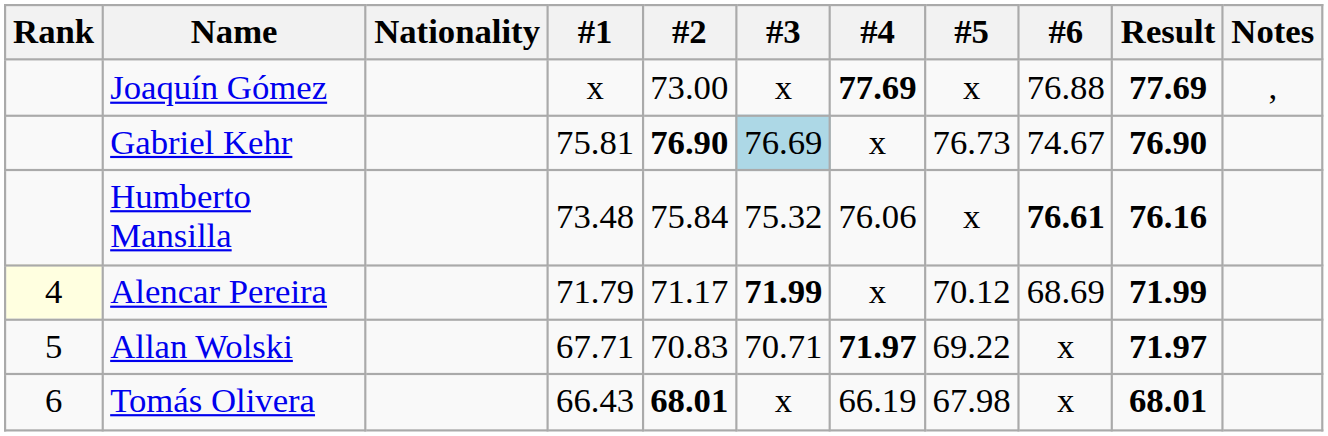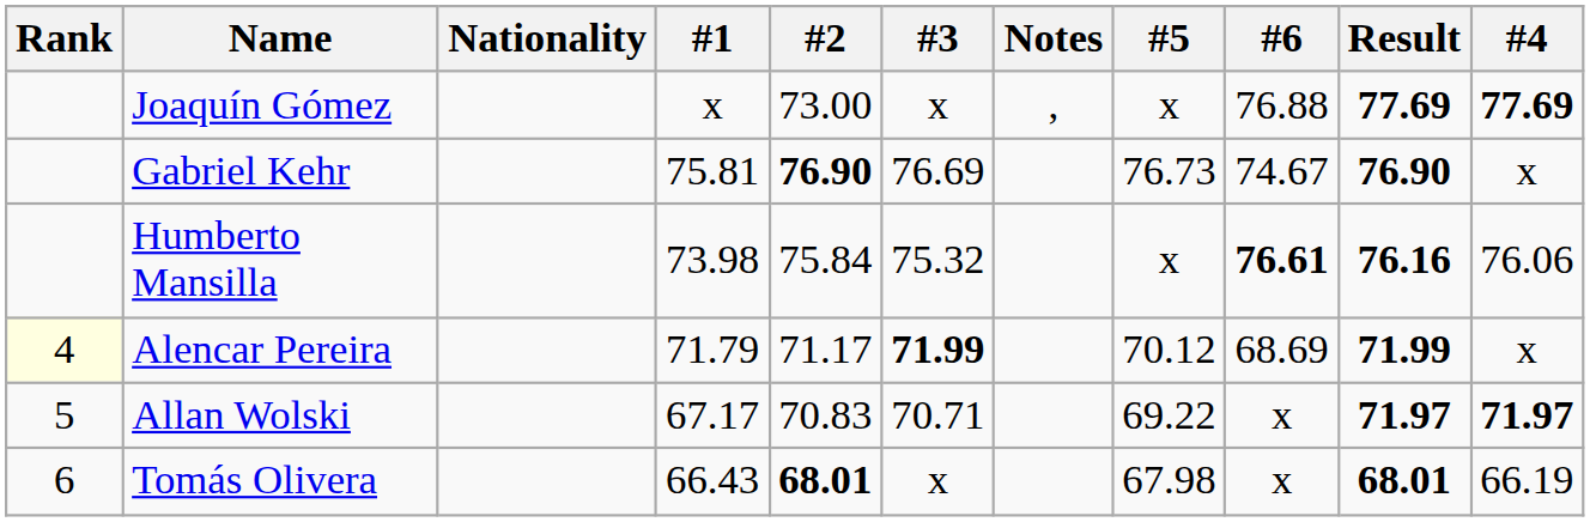columns swapped: #4 <-> Notes
Gabriel Kehr | #3: lightblue background -> no background
Humberto Mansilla | #1: 73.48 -> 73.98
Allan Wolski | #1: 67.71 -> 67.17
